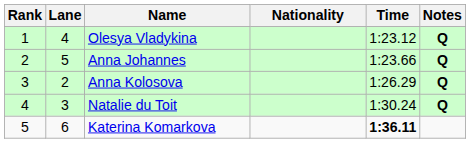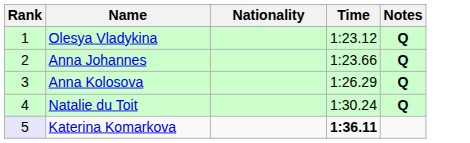- column: Lane | 4 | 5 | 2 | 3 | 6
Katerina Komarkova | Rank: no background -> lavender background
